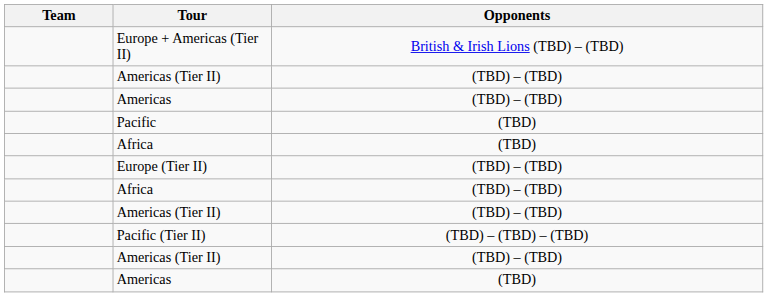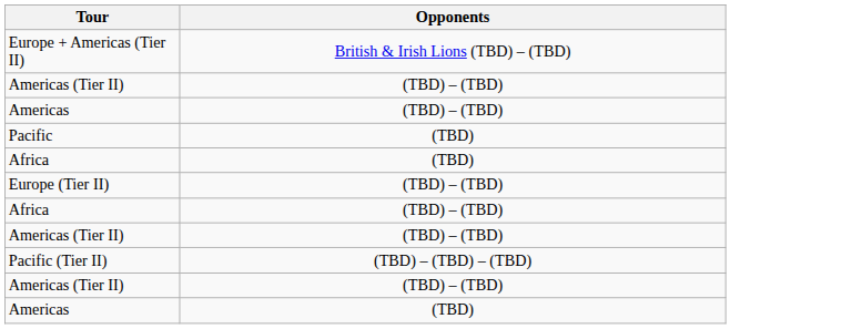- column: Team
